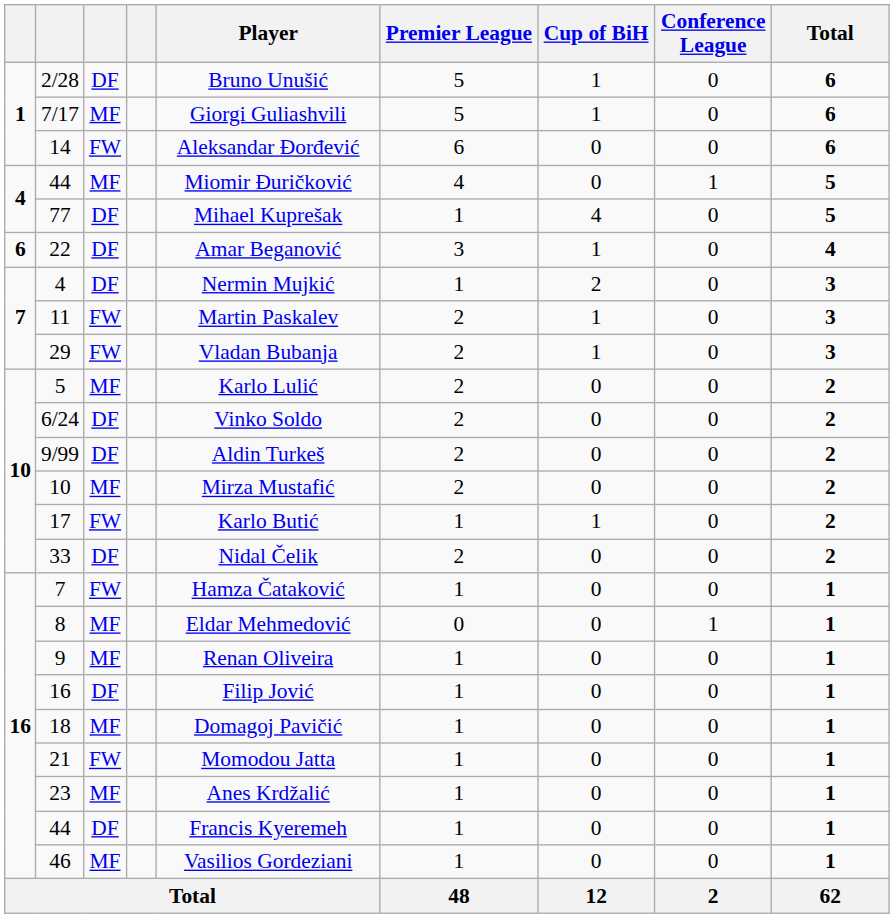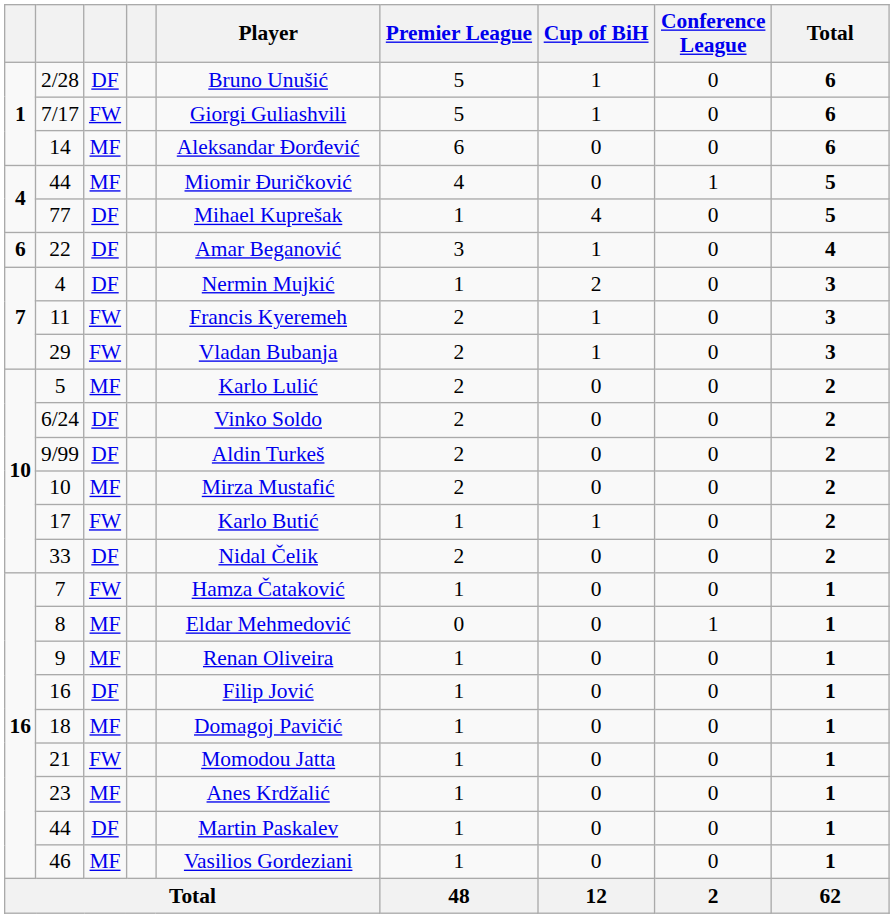7/17 | column 3: MF -> FW
14 | column 3: FW -> MF
11 | Player: Martin Paskalev -> Francis Kyeremeh
16 / 44 | Player: Francis Kyeremeh -> Martin Paskalev
